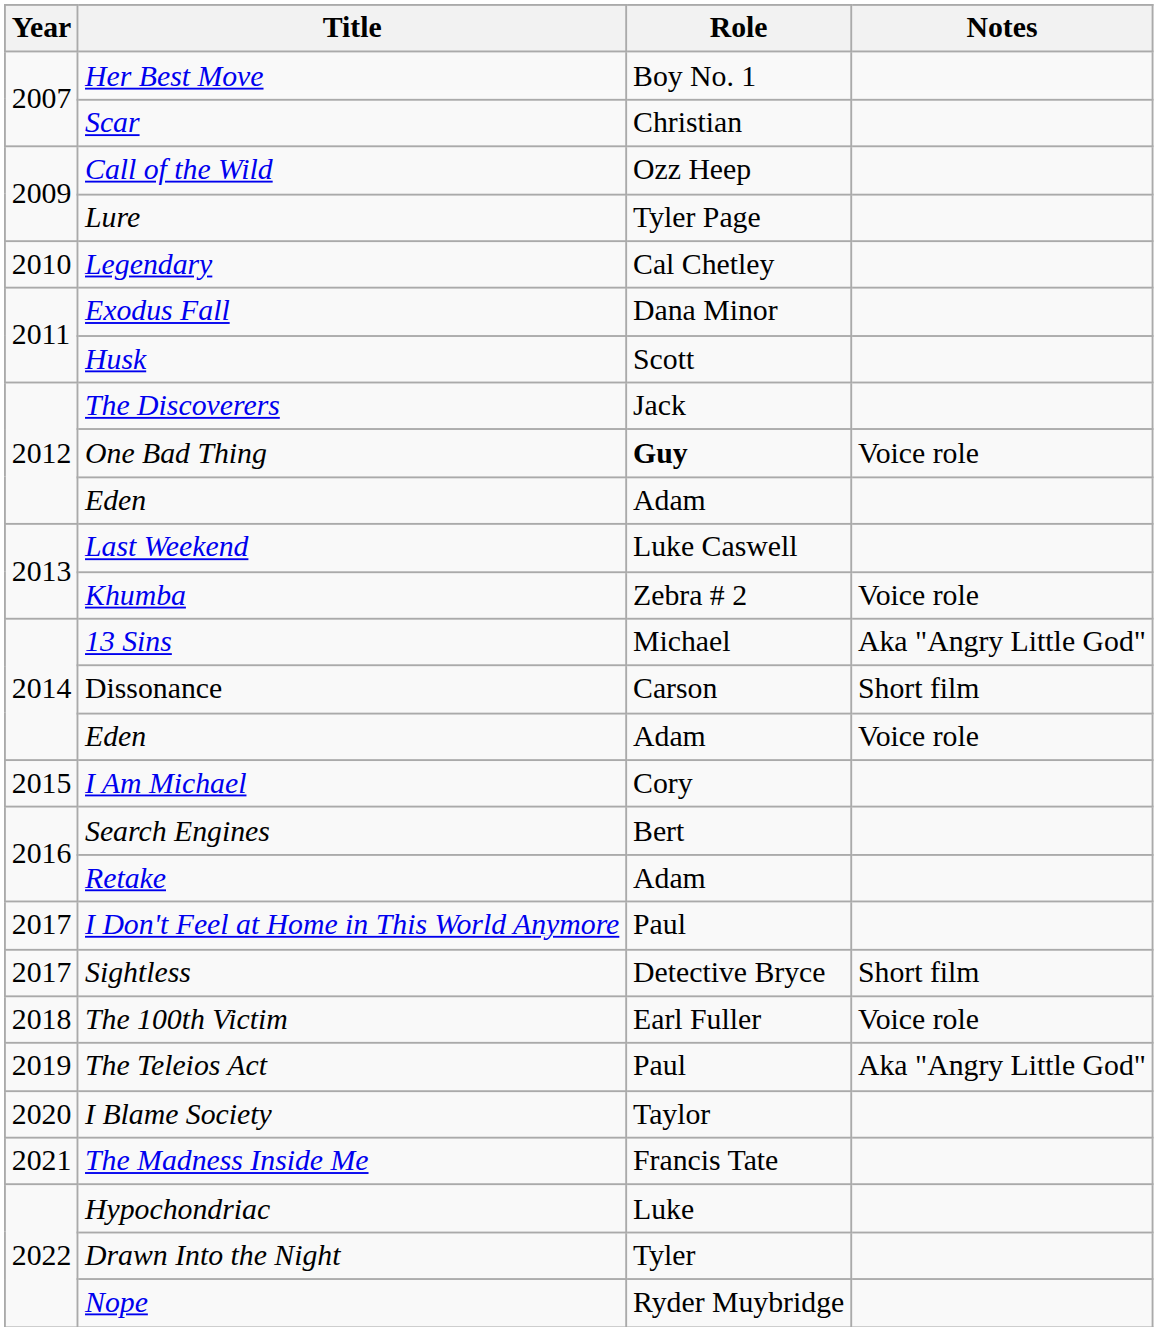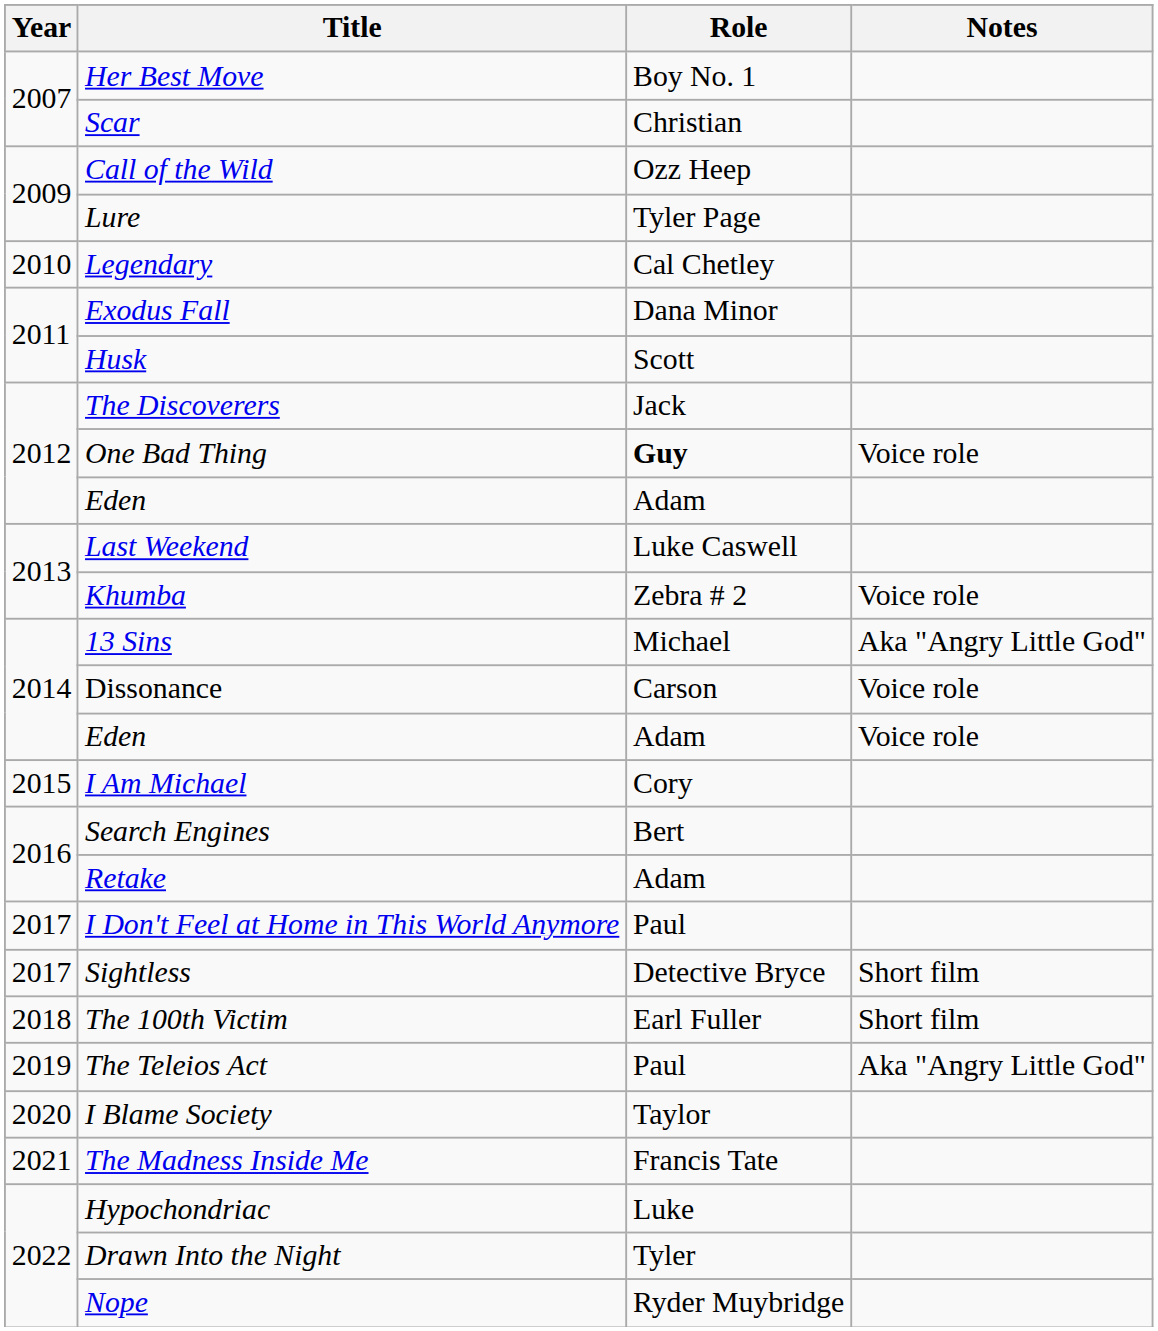Dissonance | Notes: Short film -> Voice role
The 100th Victim | Notes: Voice role -> Short film
